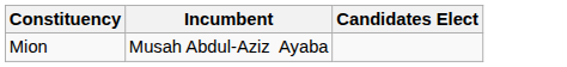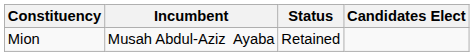+ column: Status | Retained
